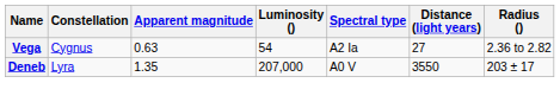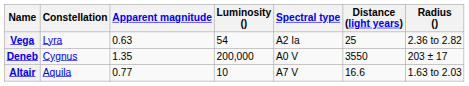Vega | Constellation: Cygnus -> Lyra
Vega | Distance (light years): 27 -> 25
Deneb | Constellation: Lyra -> Cygnus
Deneb | Luminosity (): 207,000 -> 200,000
+ row: Altair | Aquila | 0.77 | 10 | A7 V | 16.6 | 1.63 to 2.03
